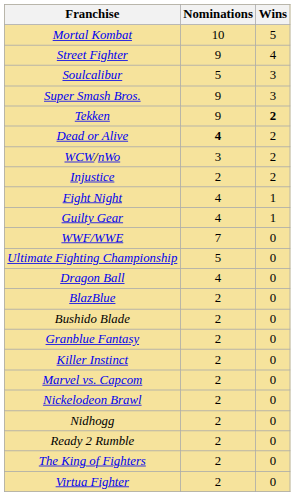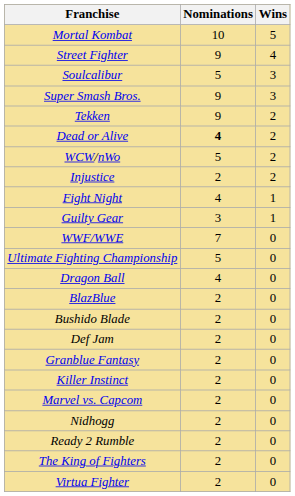Tekken | Wins: bold -> normal
WCW/nWo | Nominations: 3 -> 5
Guilty Gear | Nominations: 4 -> 3
+ row: Def Jam | 2 | 0
- row: Nickelodeon Brawl | 2 | 0
